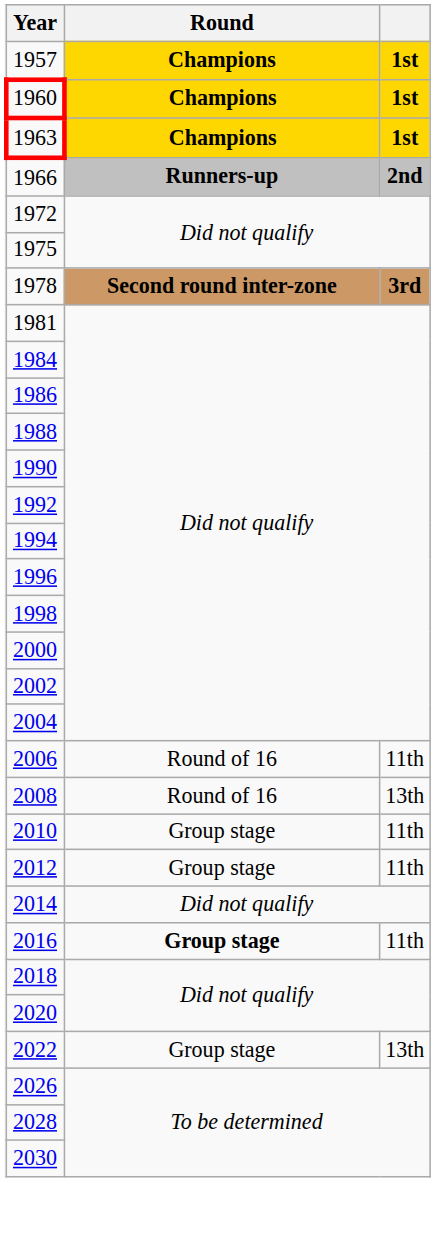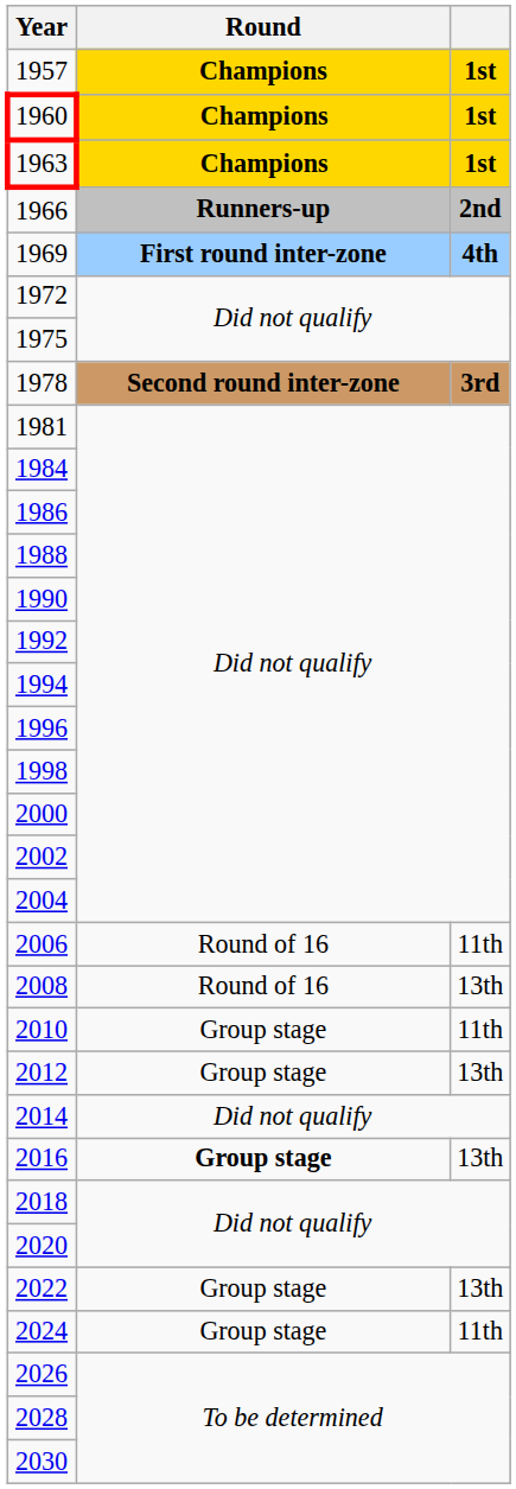+ row: 1969 | First round inter-zone | 4th
2012 | column 3: 11th -> 13th
2016 | column 3: 11th -> 13th
+ row: 2024 | Group stage | 11th
